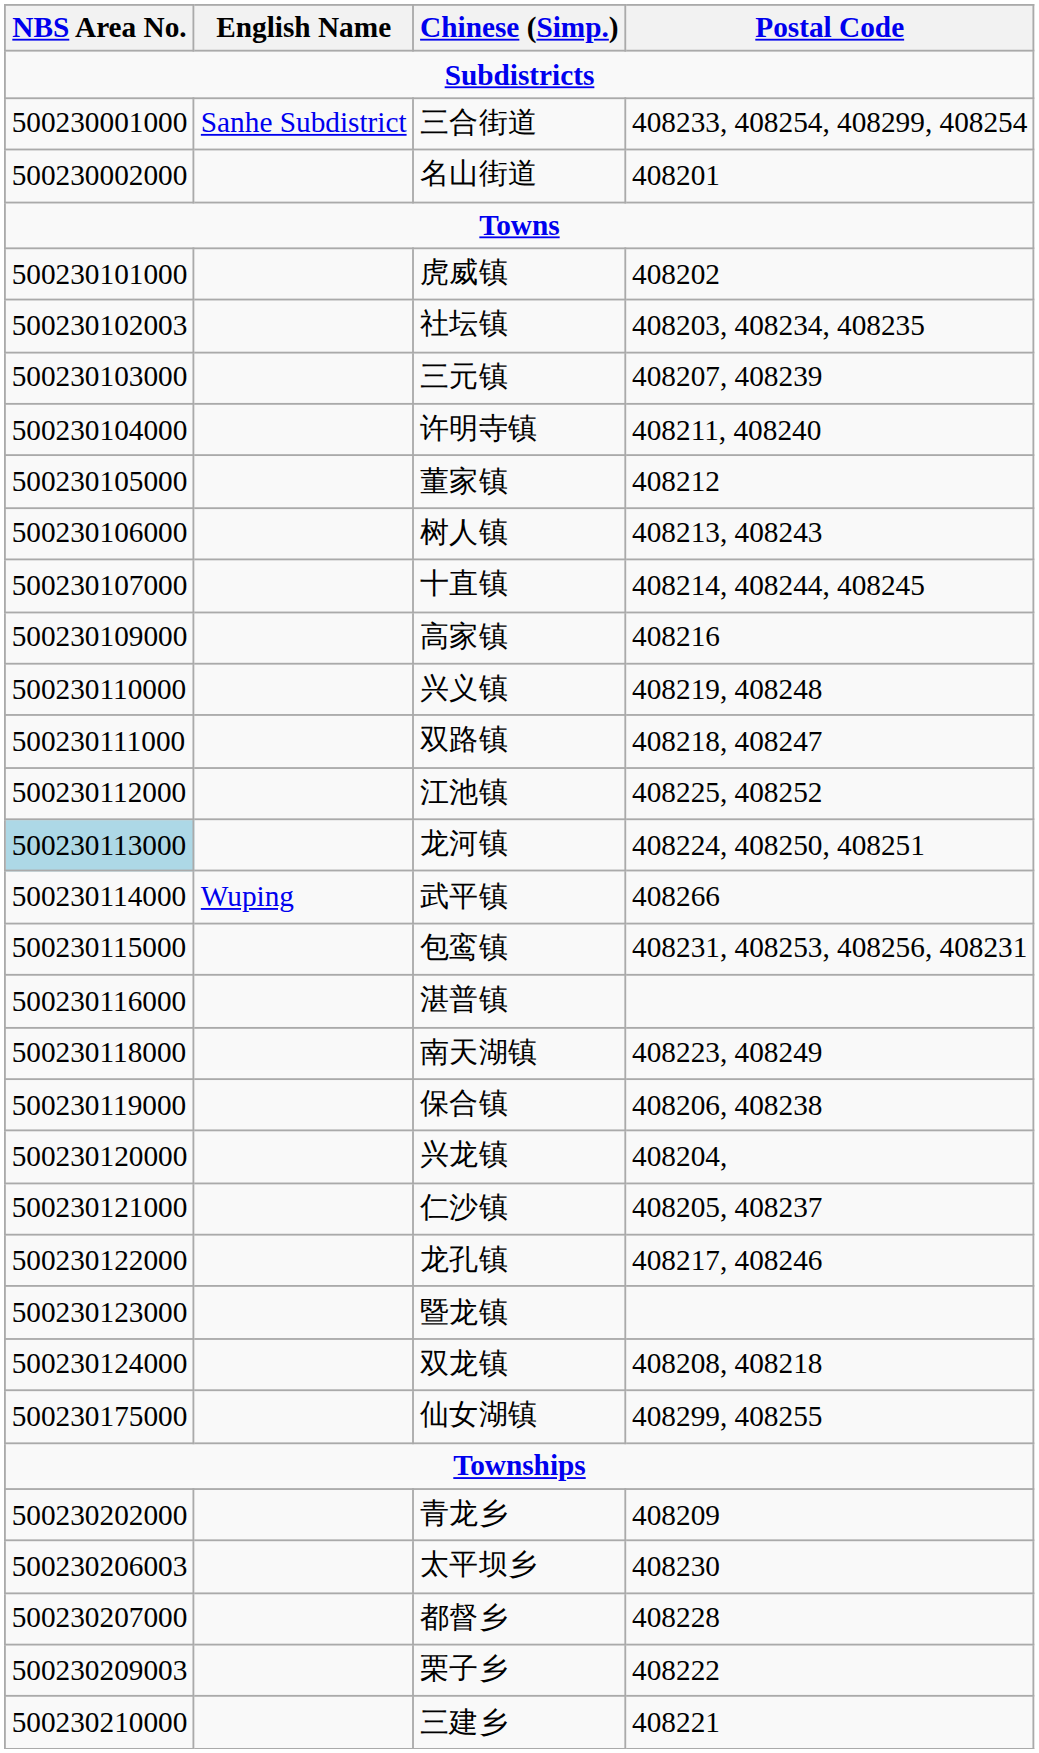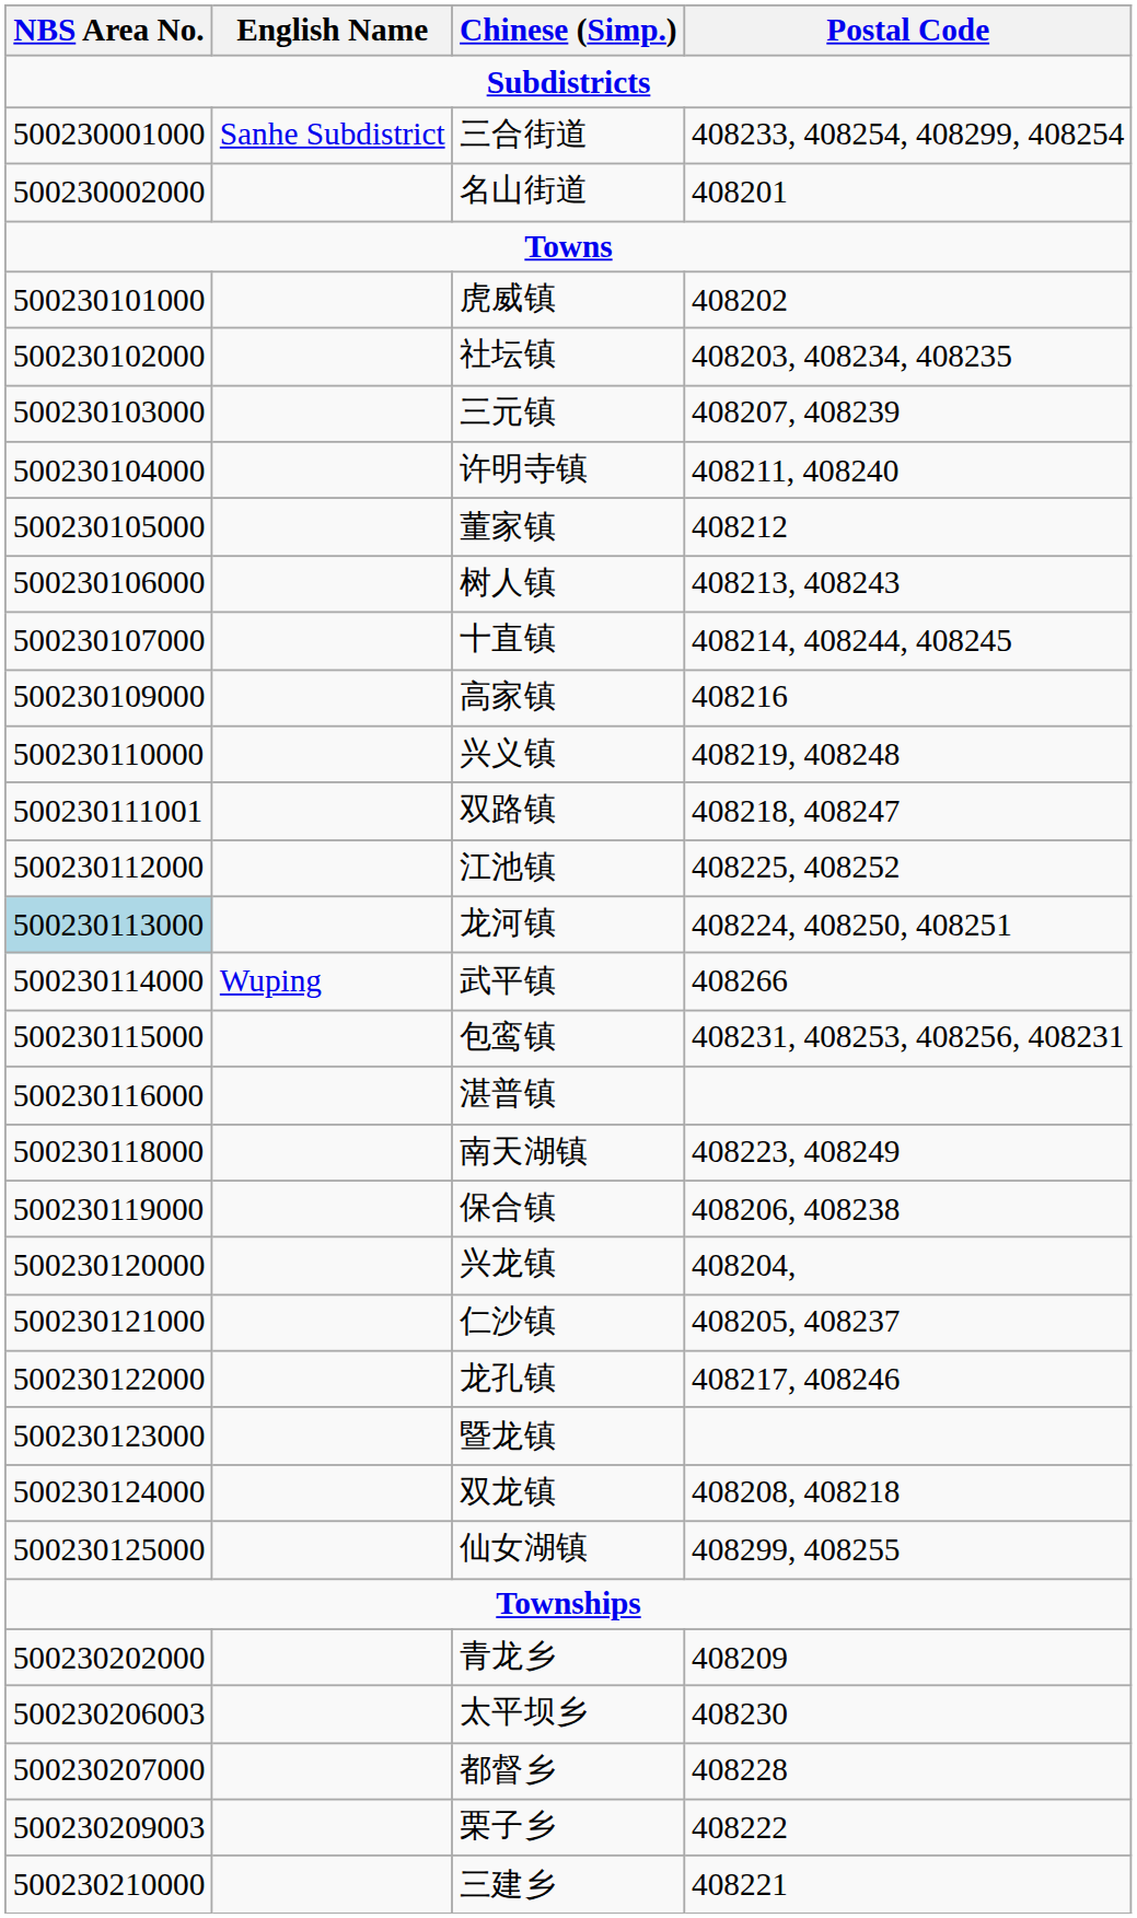社坛镇 | NBS Area No.: 500230102003 -> 500230102000
双路镇 | NBS Area No.: 500230111000 -> 500230111001
仙女湖镇 | NBS Area No.: 500230175000 -> 500230125000
